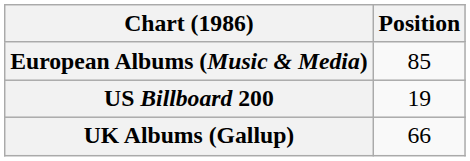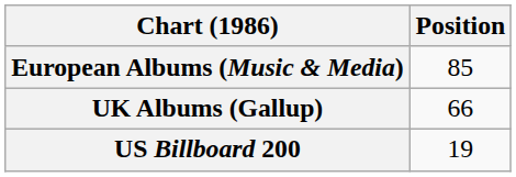rows swapped: UK Albums (Gallup) <-> US Billboard 200
